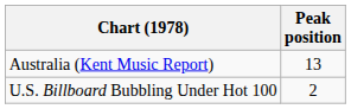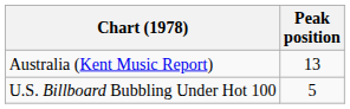U.S. Billboard Bubbling Under Hot 100 | Peak position: 2 -> 5
